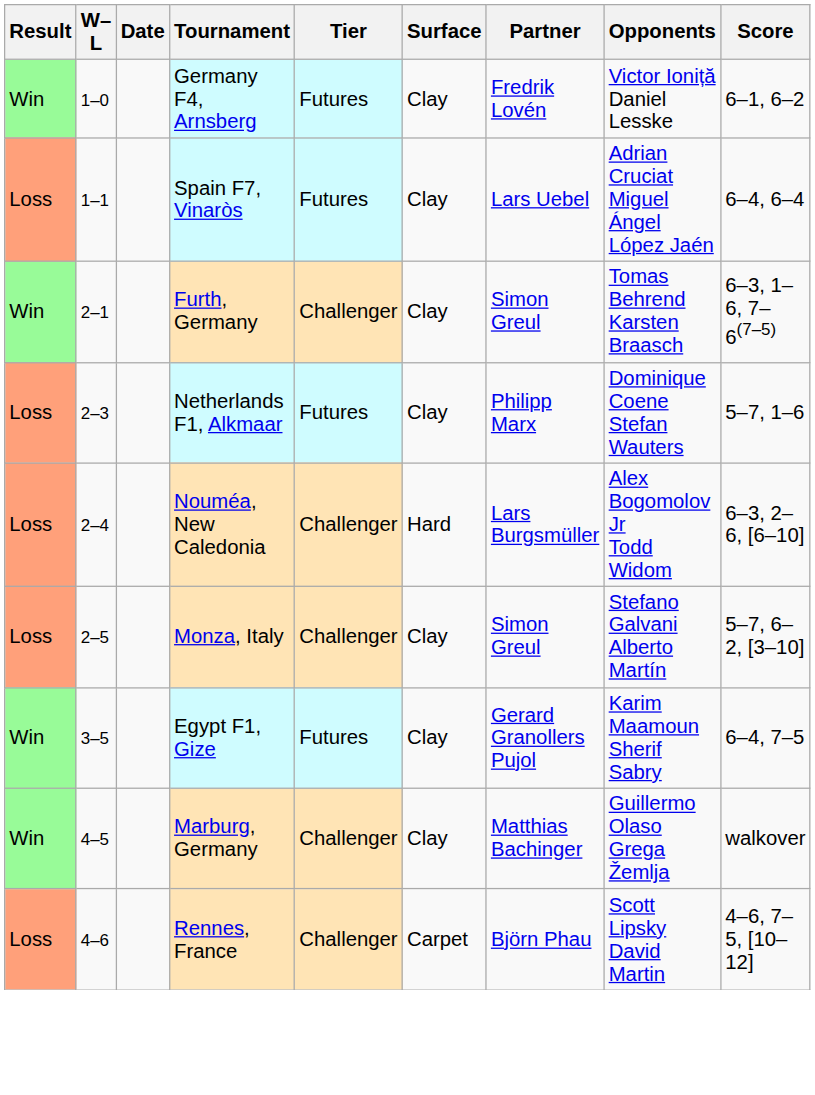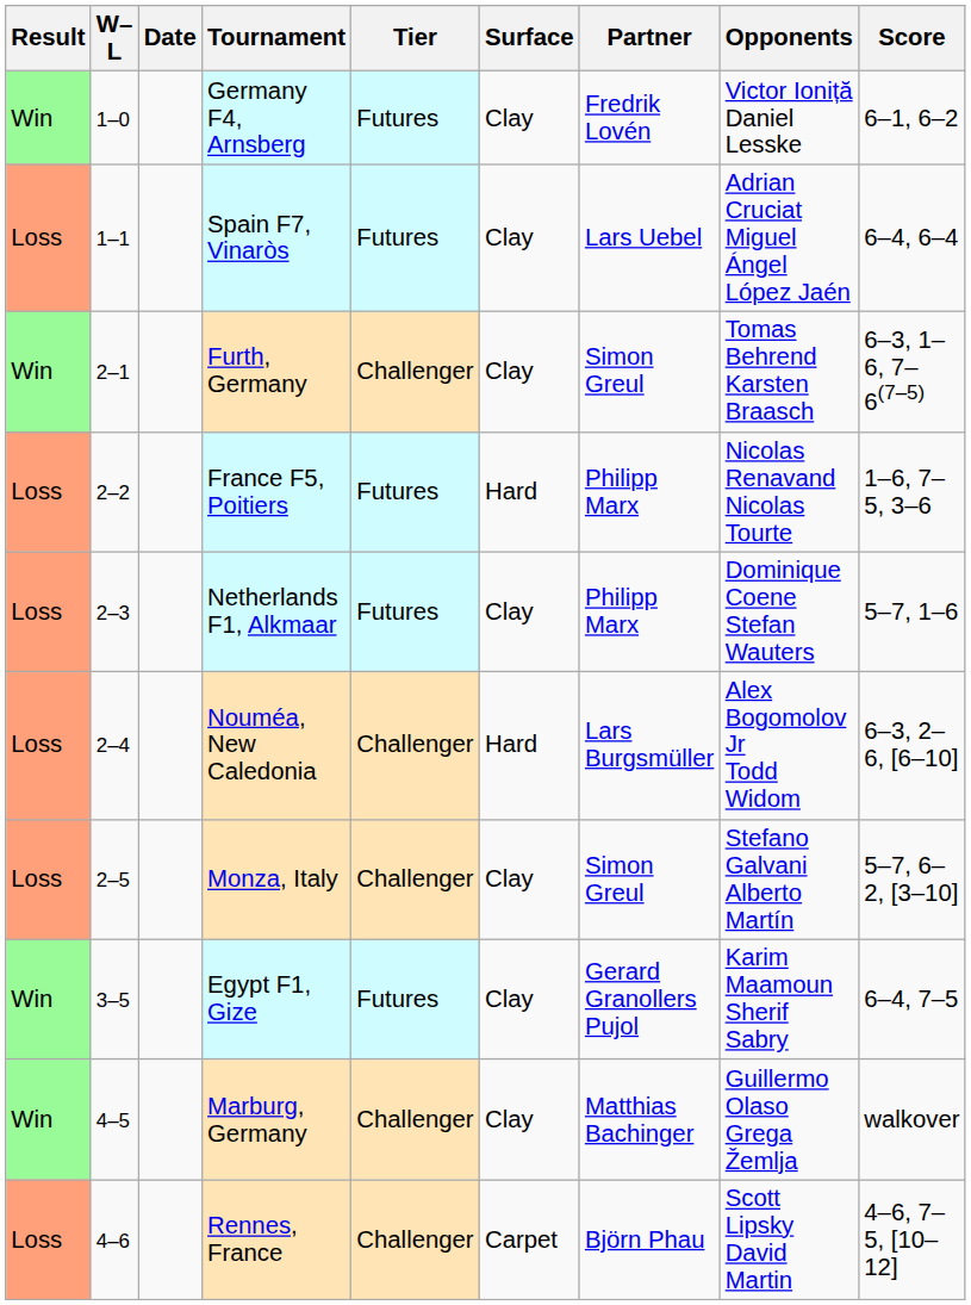+ row: Loss | 2–2 | France F5, Poitiers | Futures | Hard | Philipp Marx | Nicolas Renavand Nicolas Tourte | 1–6, 7–5, 3–6
